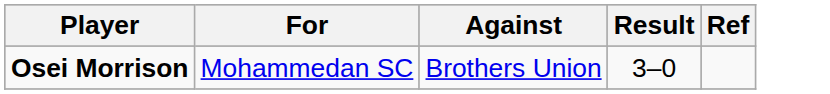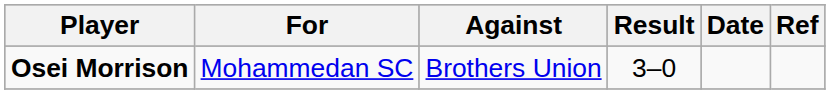+ column: Date
